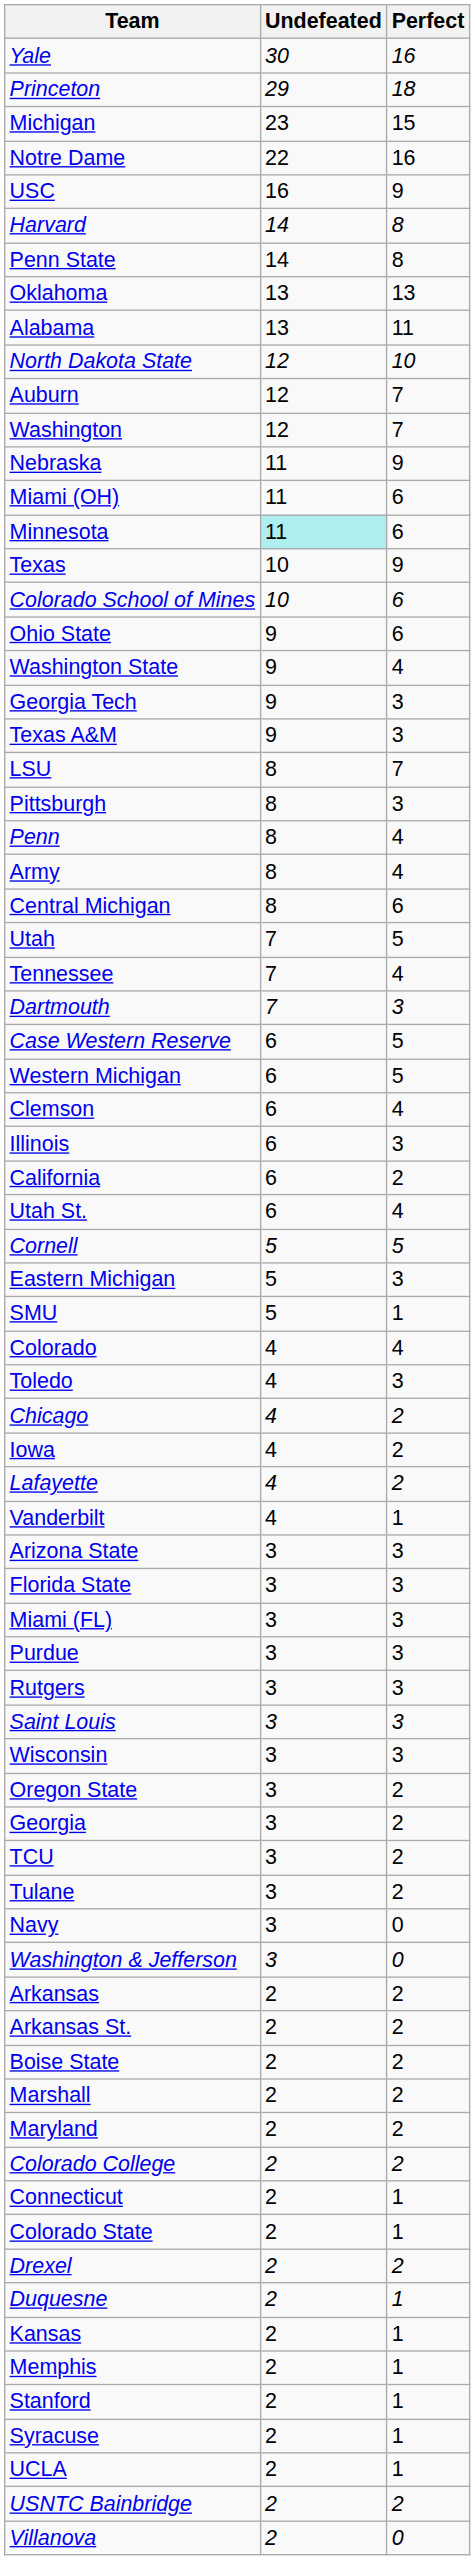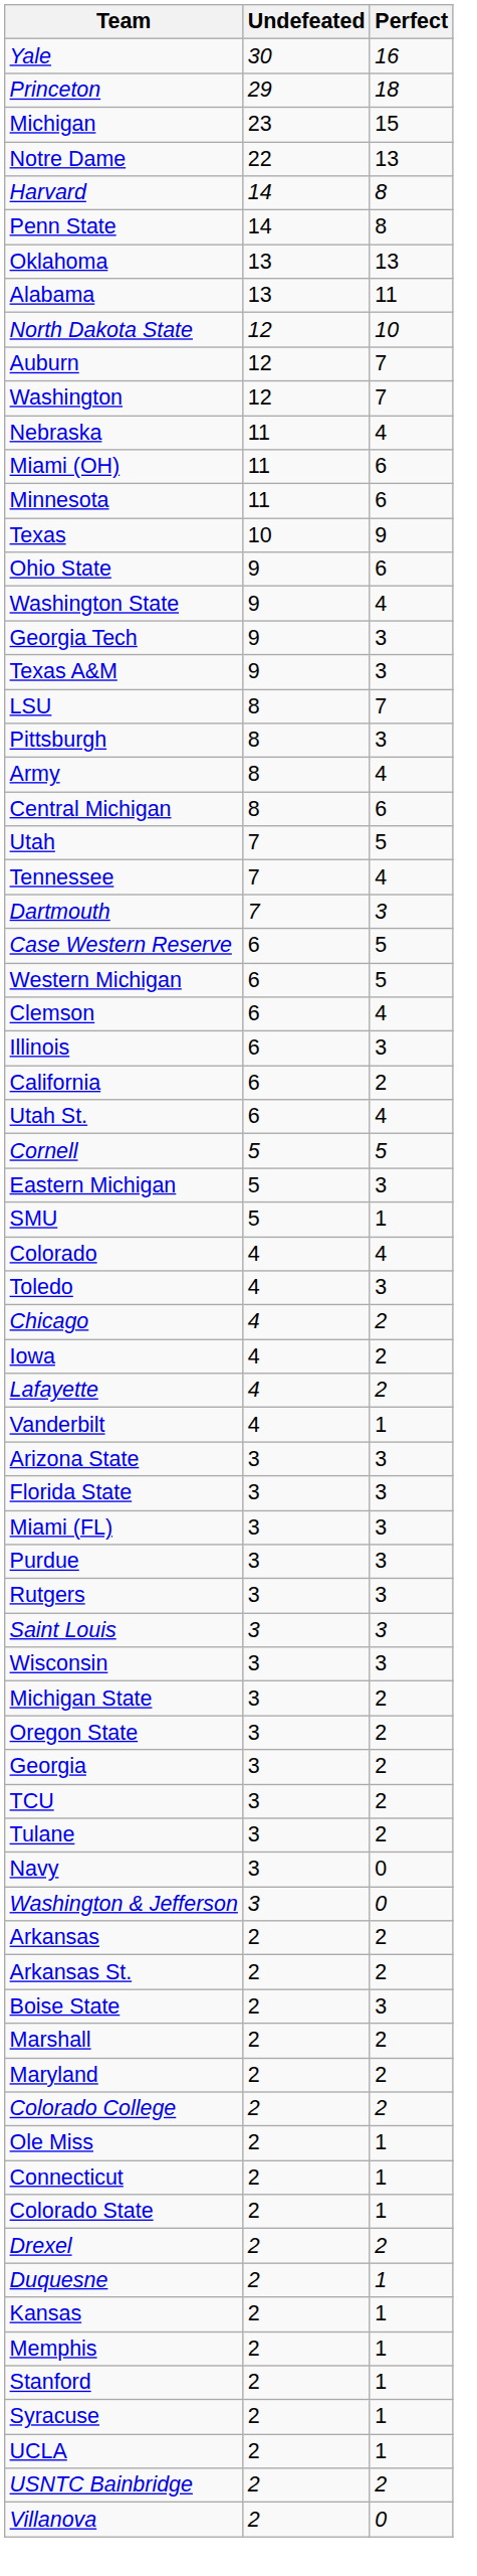Notre Dame | Perfect: 16 -> 13
- row: USC | 16 | 9
Nebraska | Perfect: 9 -> 4
Minnesota | Undefeated: paleturquoise background -> no background
- row: Colorado School of Mines | 10 | 6
- row: Penn | 8 | 4
+ row: Michigan State | 3 | 2
Boise State | Perfect: 2 -> 3
+ row: Ole Miss | 2 | 1
